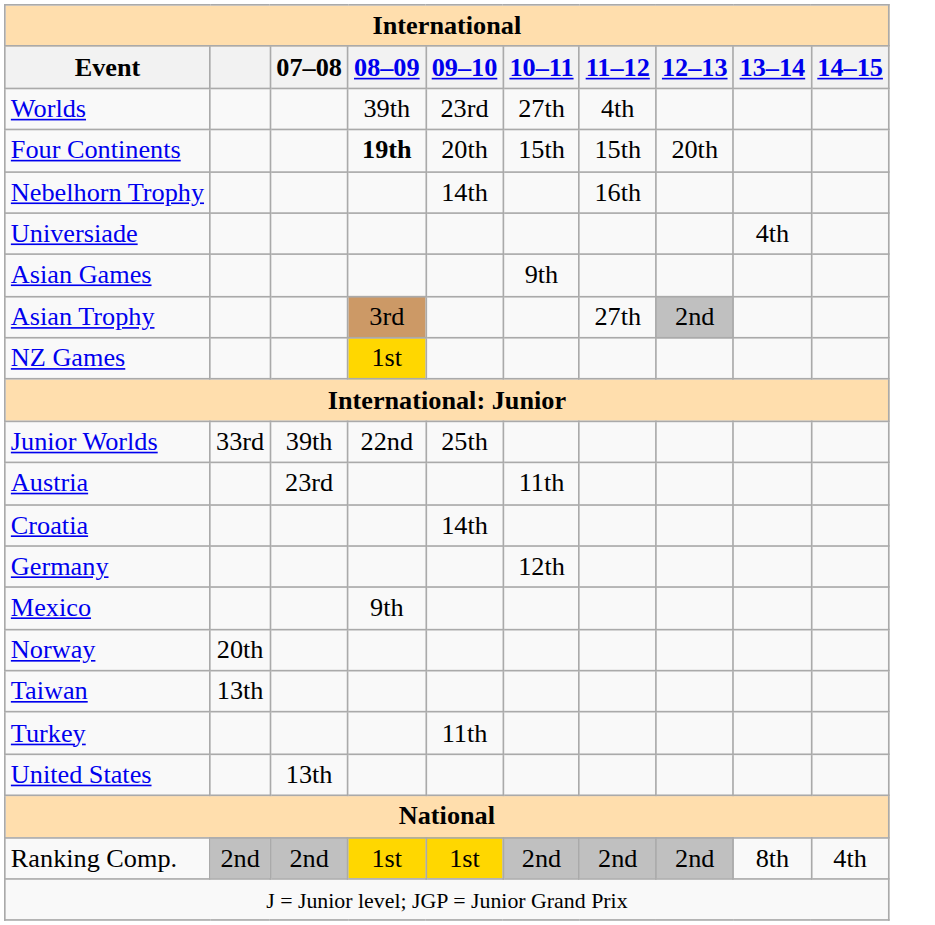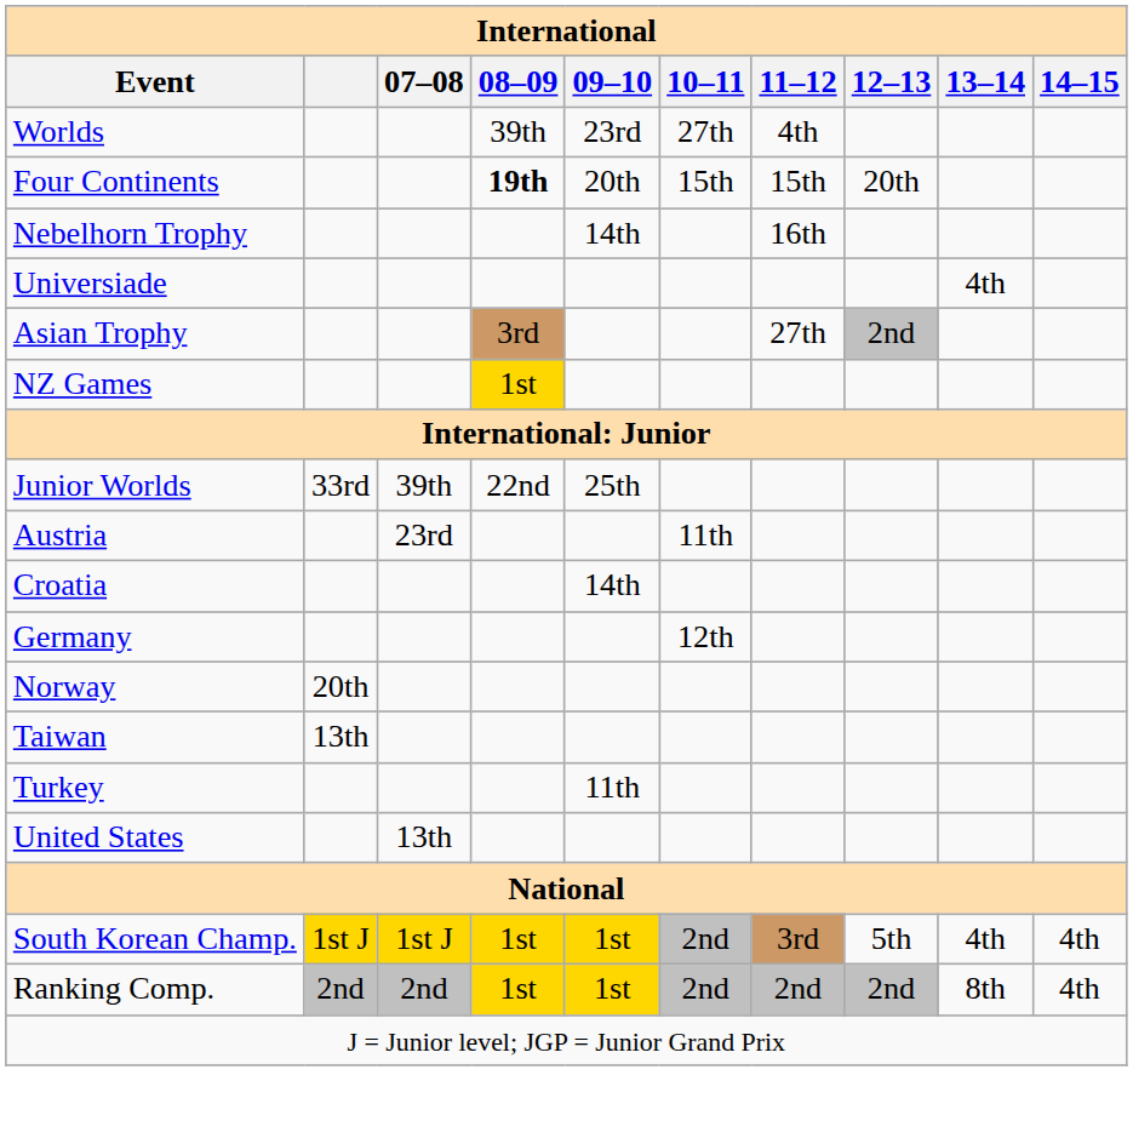- row: Asian Games | 9th
- row: Mexico | 9th
+ row: South Korean Champ. | 1st J | 1st J | 1st | 1st | 2nd | 3rd | 5th | 4th | 4th
